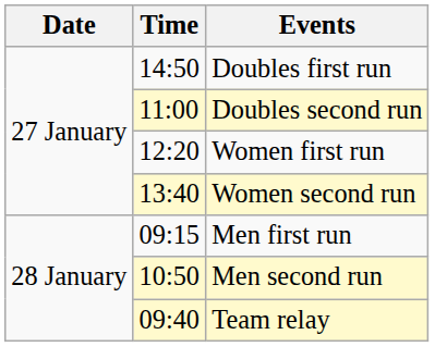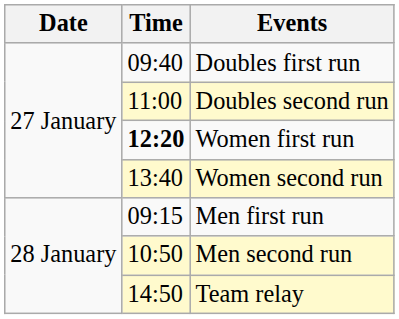Doubles first run | Time: 14:50 -> 09:40
Women first run | Time: normal -> bold
Team relay | Time: 09:40 -> 14:50
